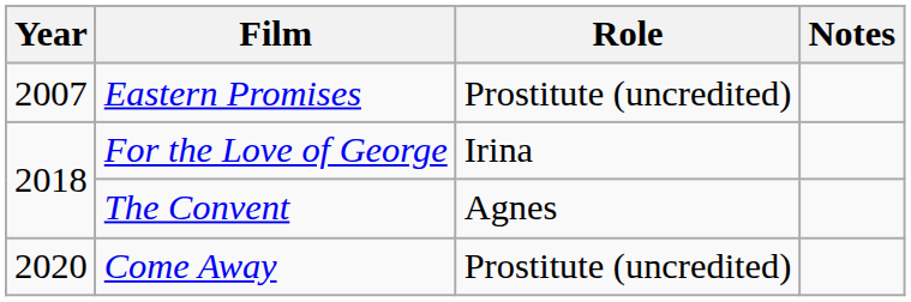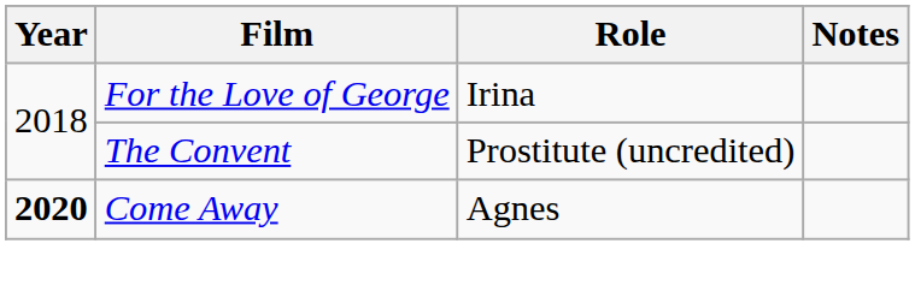- row: 2007 | Eastern Promises | Prostitute (uncredited)
The Convent | Role: Agnes -> Prostitute (uncredited)
Come Away | Year: normal -> bold
Come Away | Role: Prostitute (uncredited) -> Agnes
